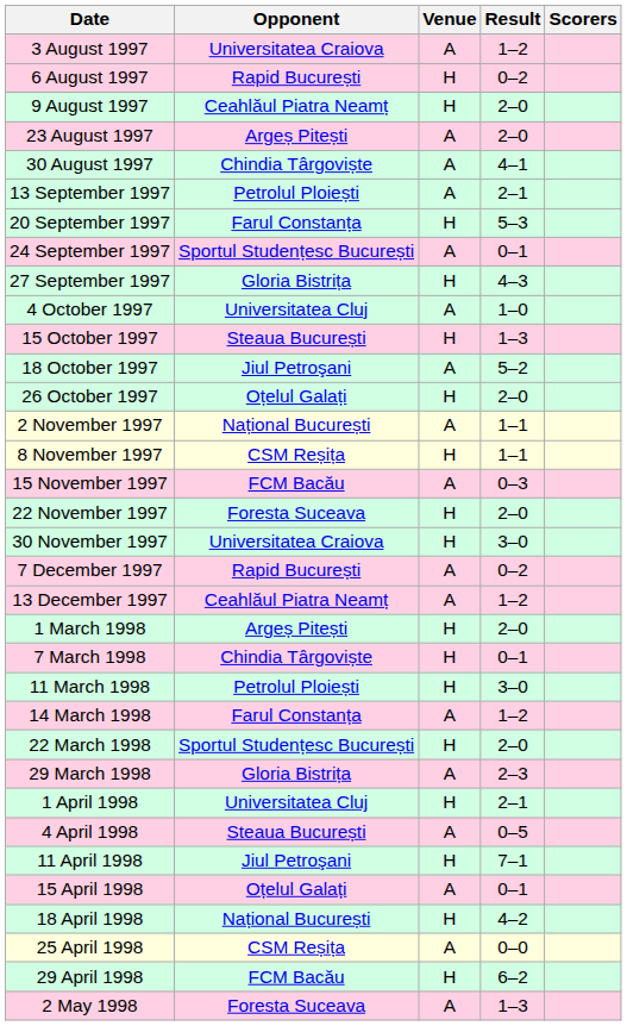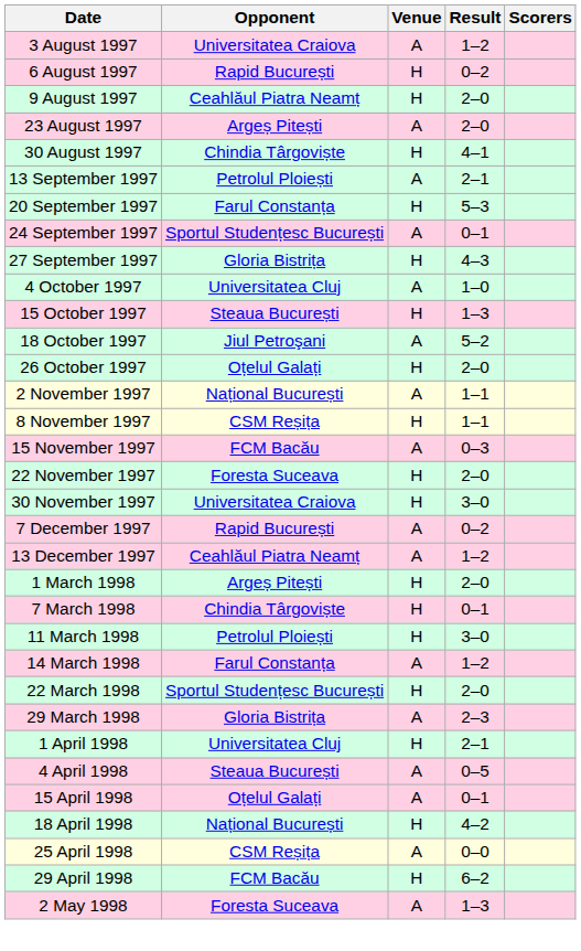30 August 1997 | Venue: A -> H
- row: 11 April 1998 | Jiul Petroşani | H | 7–1
